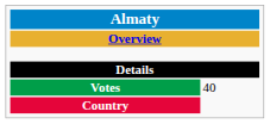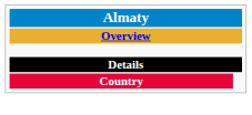- row: Votes | 40
